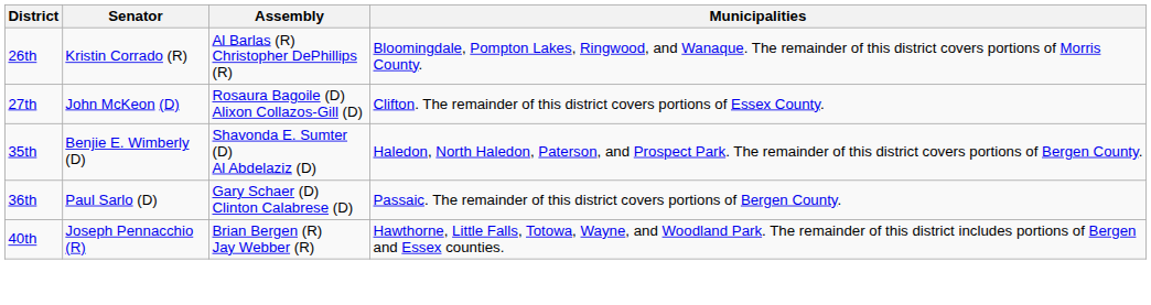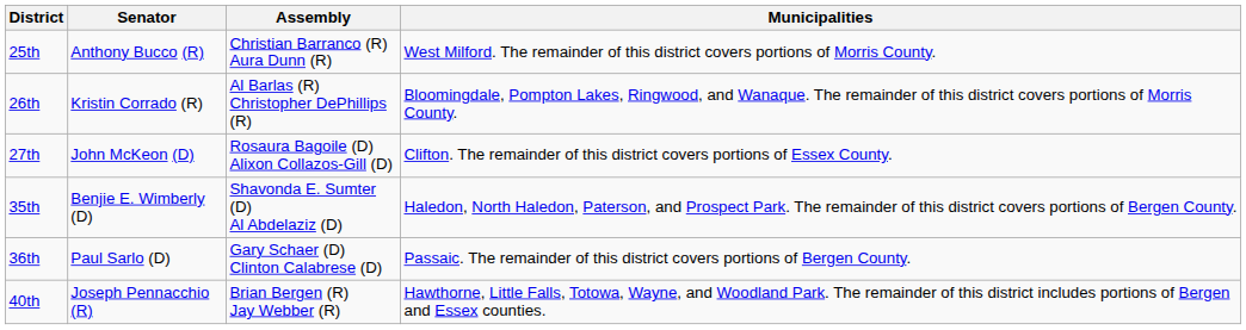+ row: 25th | Anthony Bucco (R) | Christian Barranco (R) Aura Dunn (R) | West Milford. The remainder of this district covers portions of Morris County.
